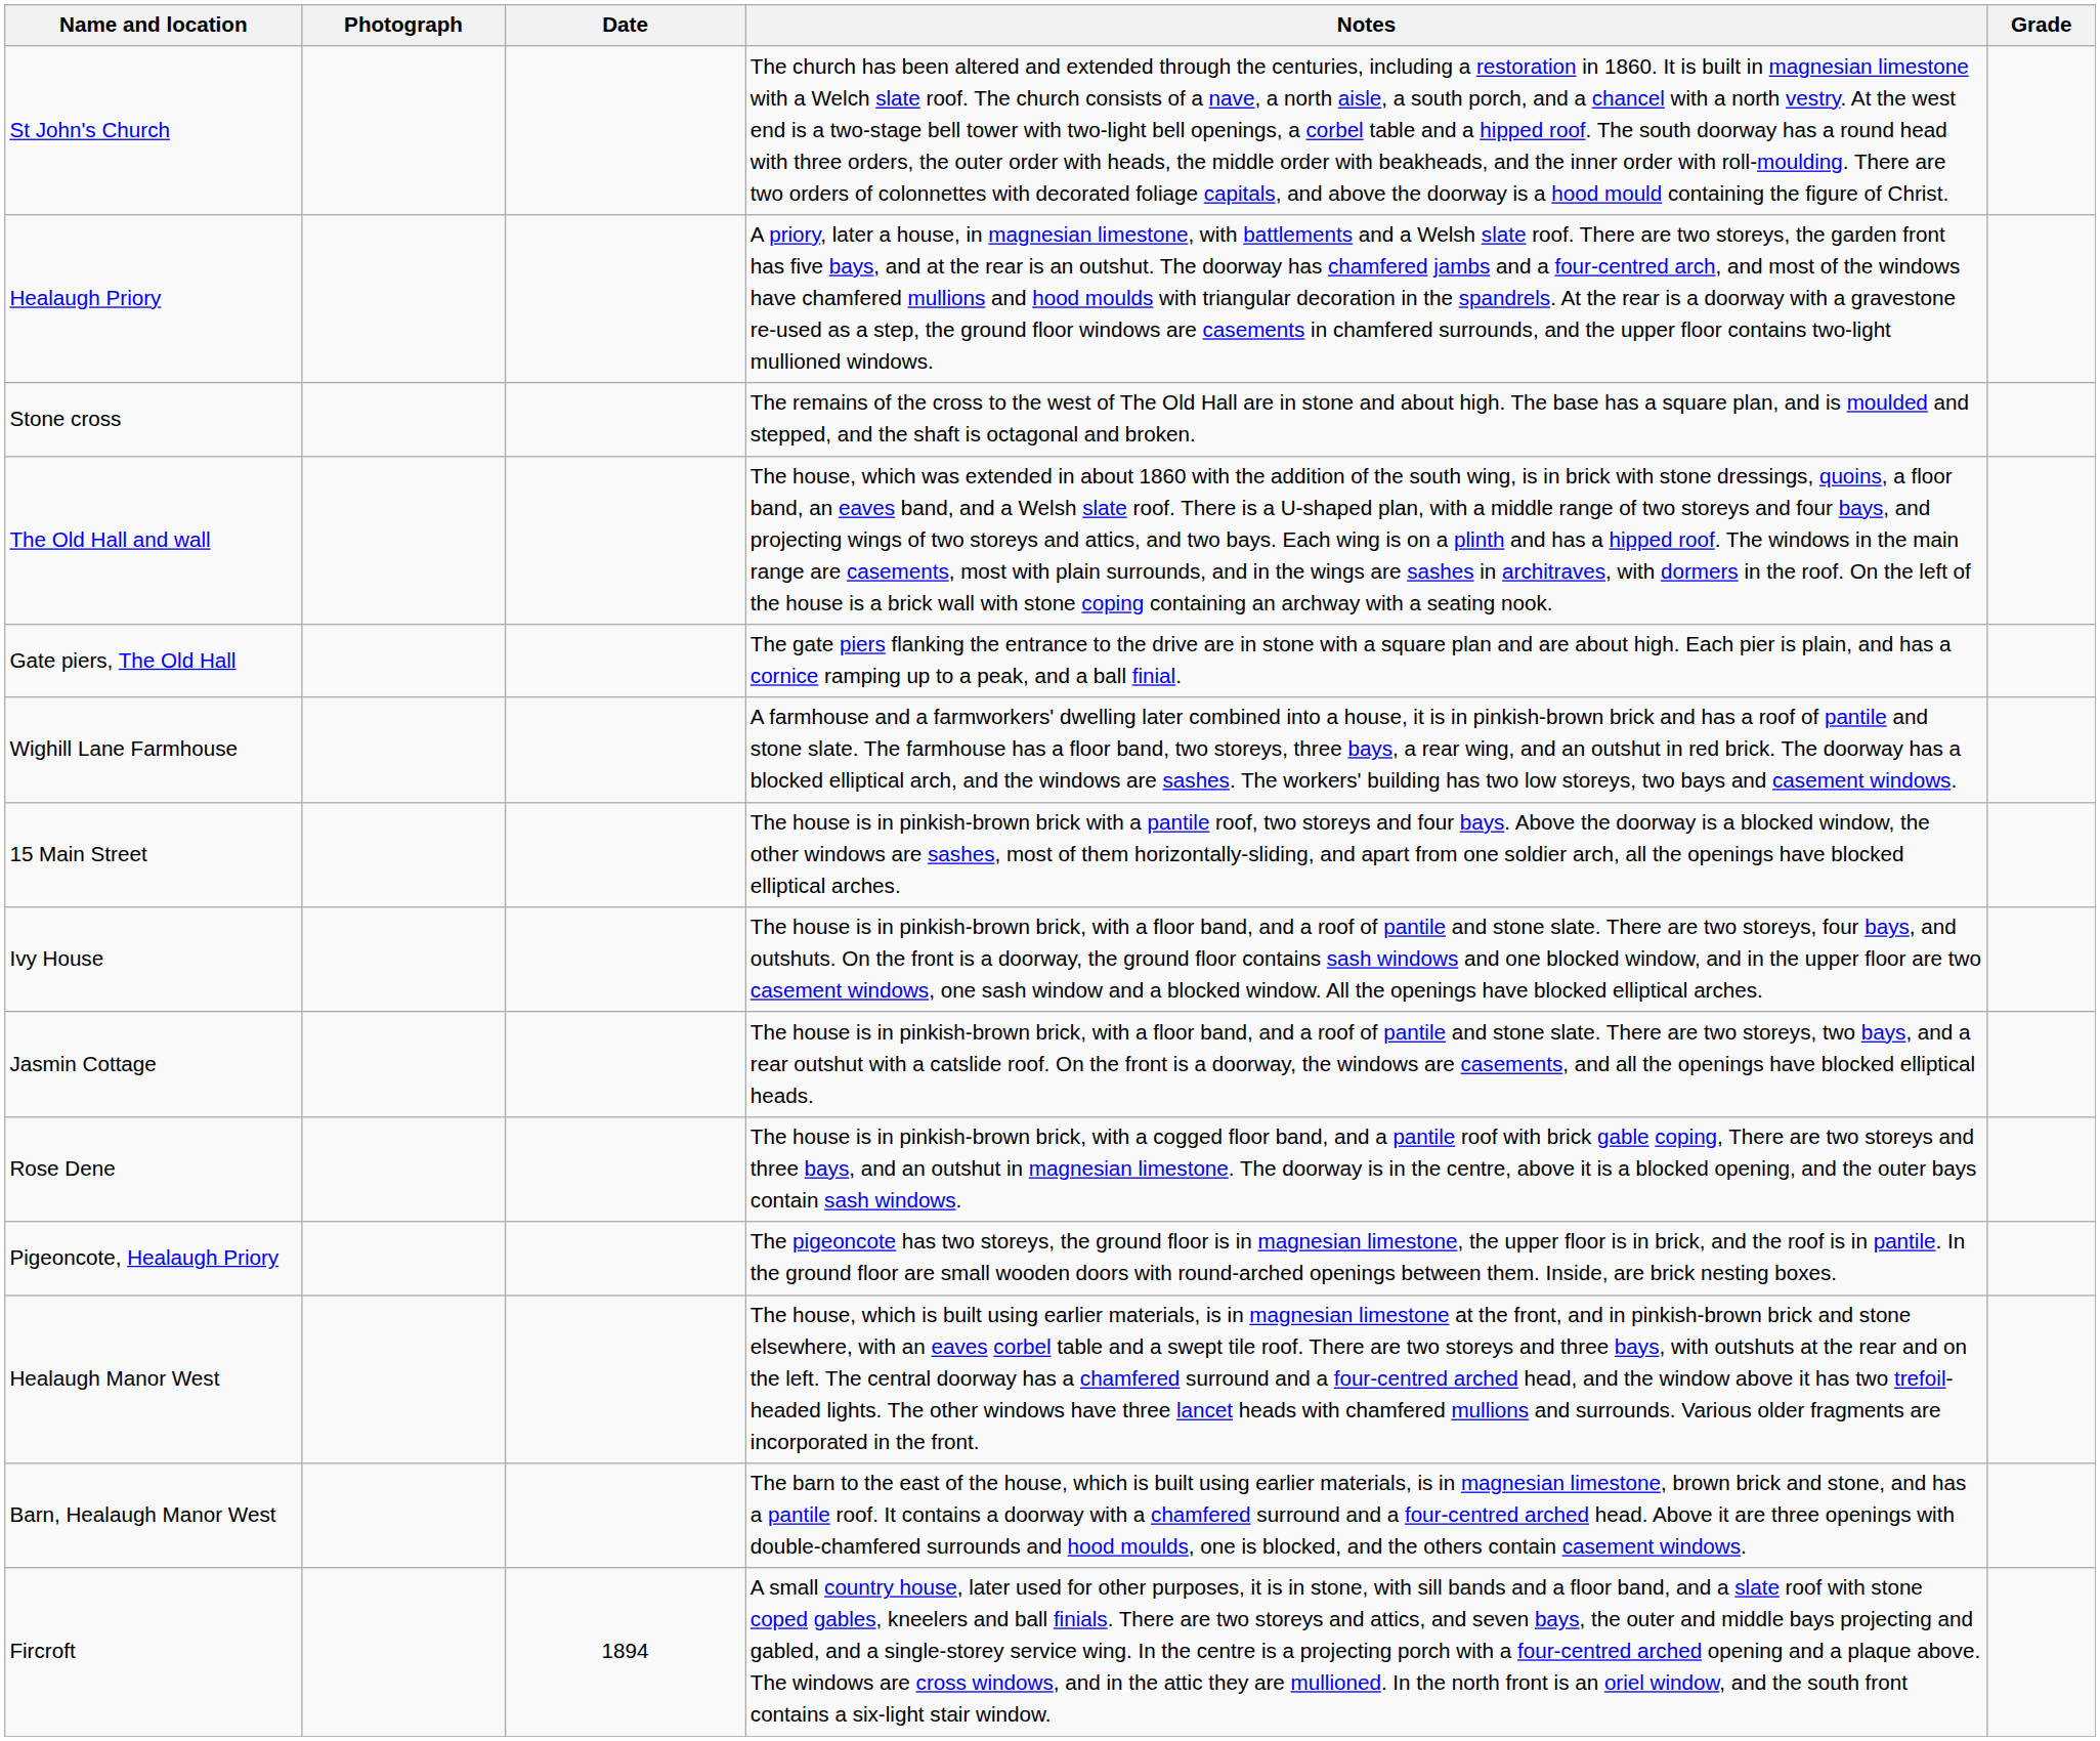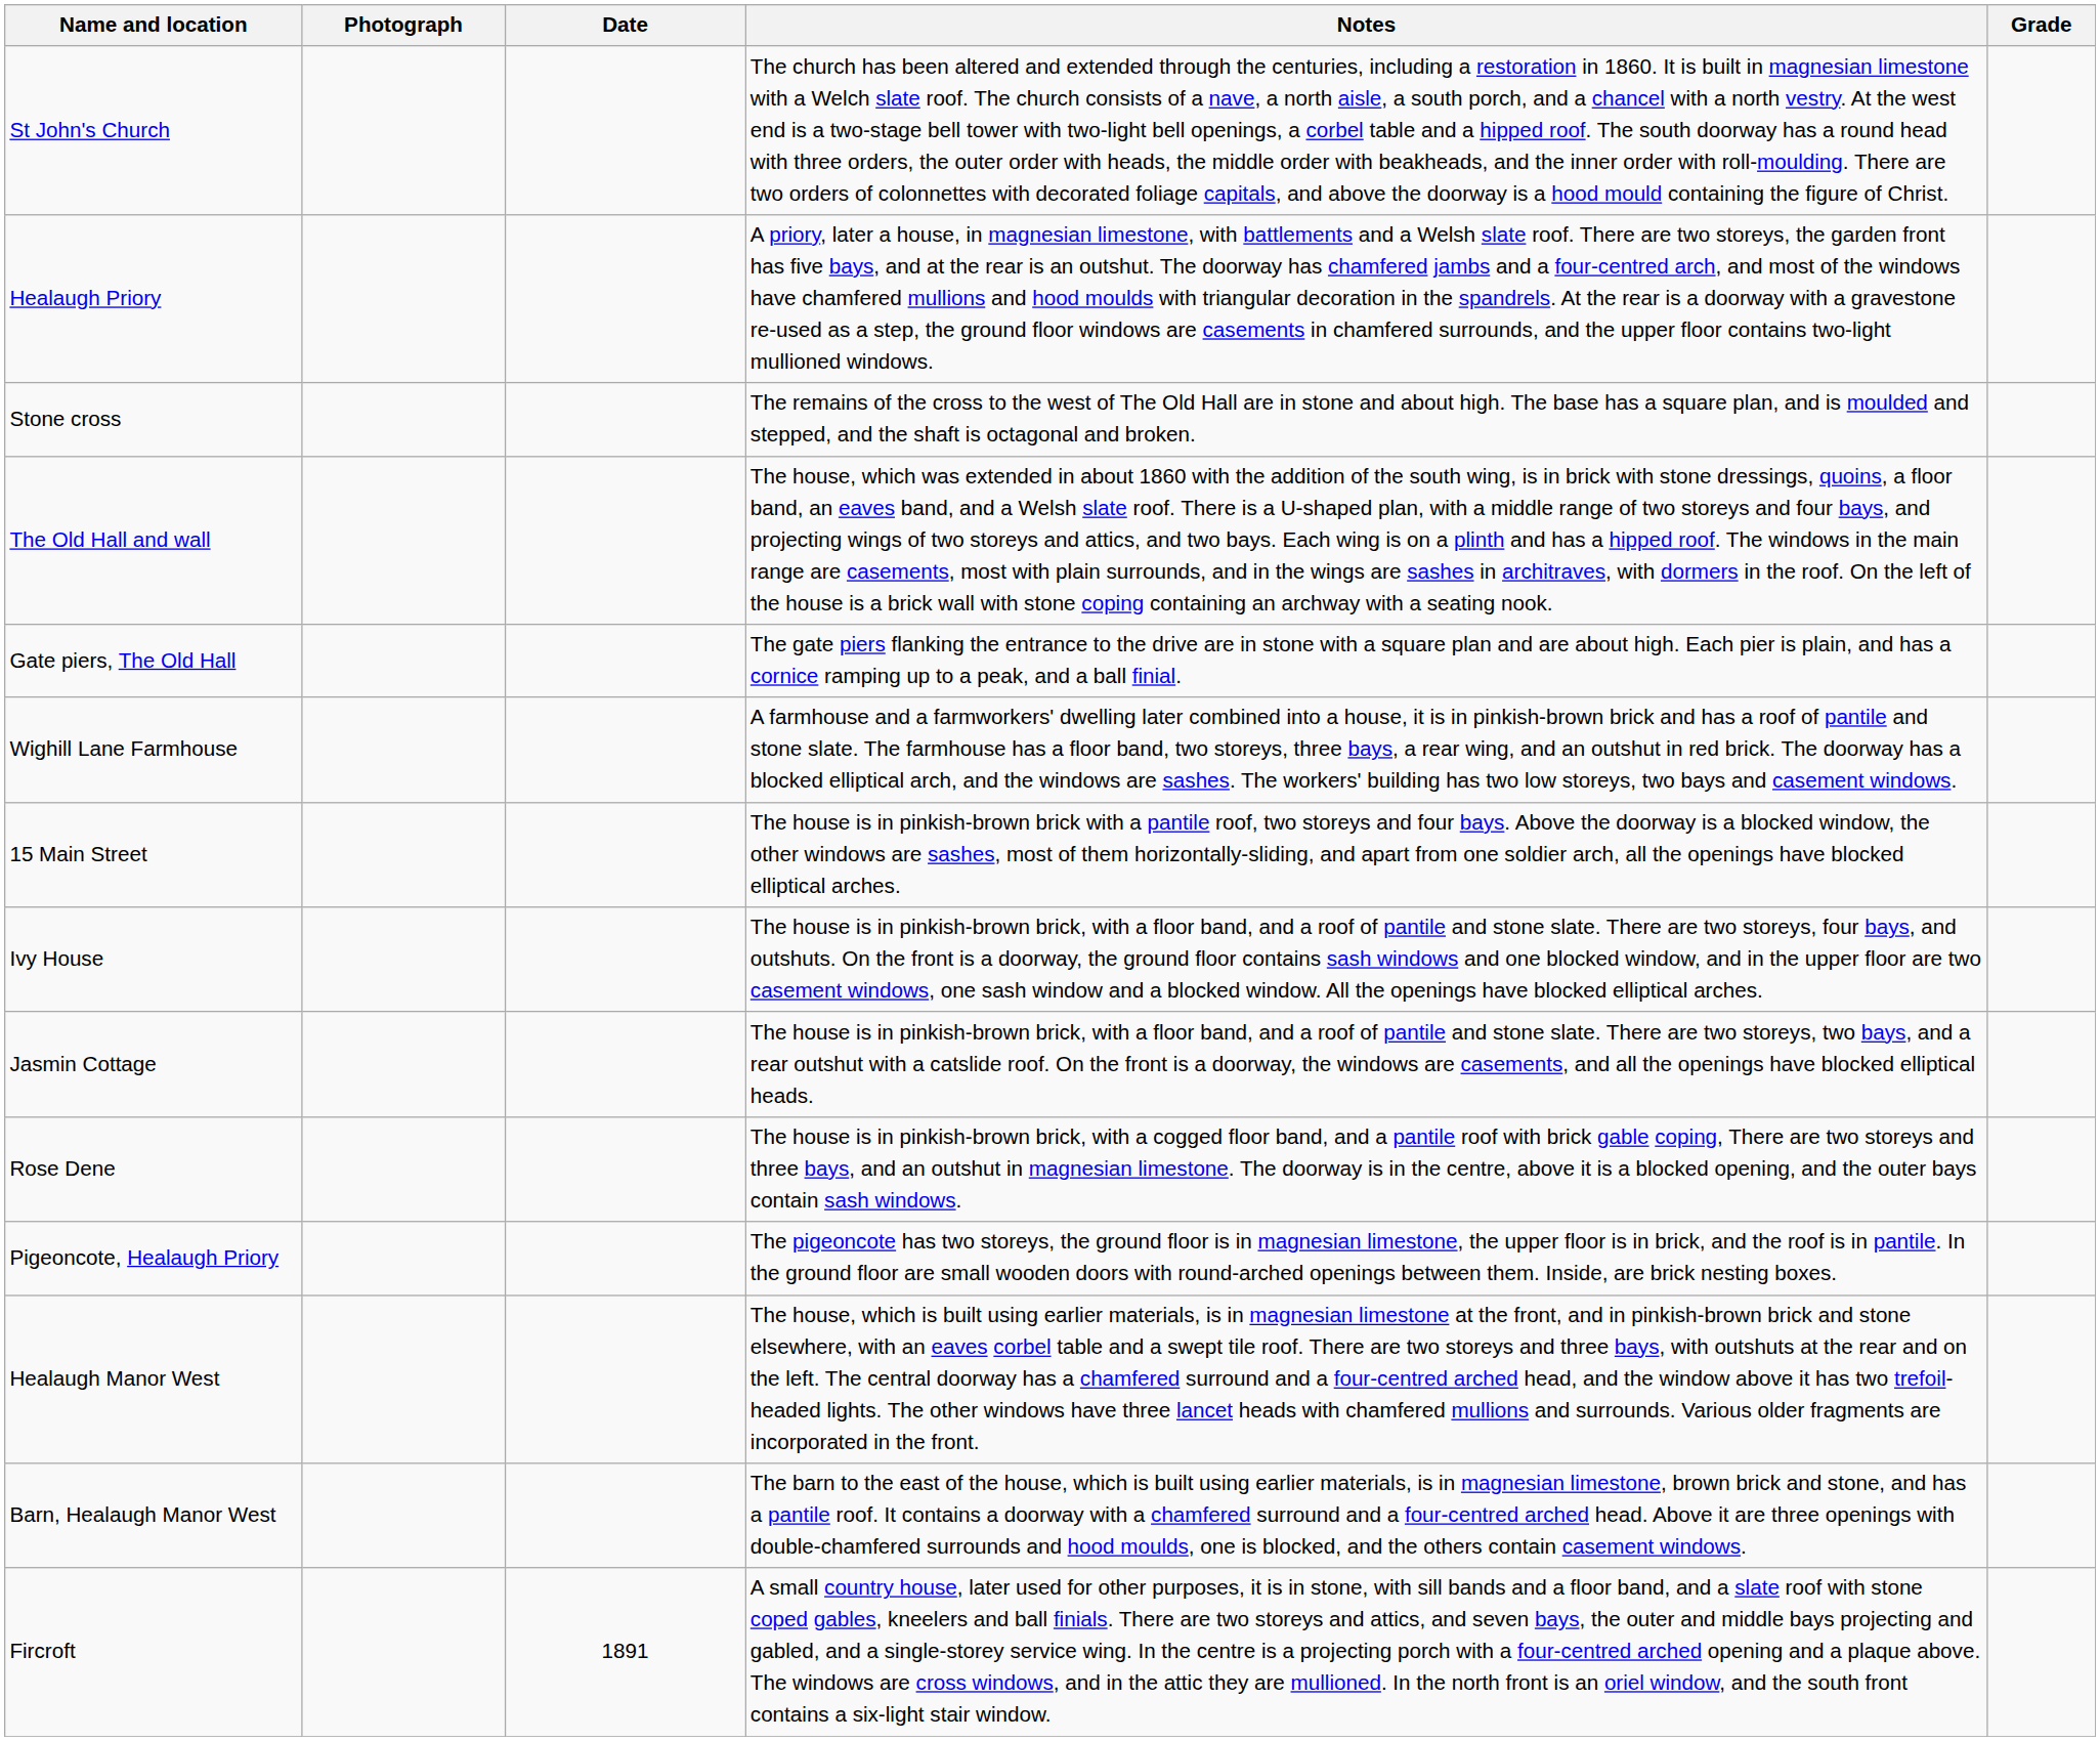Fircroft | Date: 1894 -> 1891
